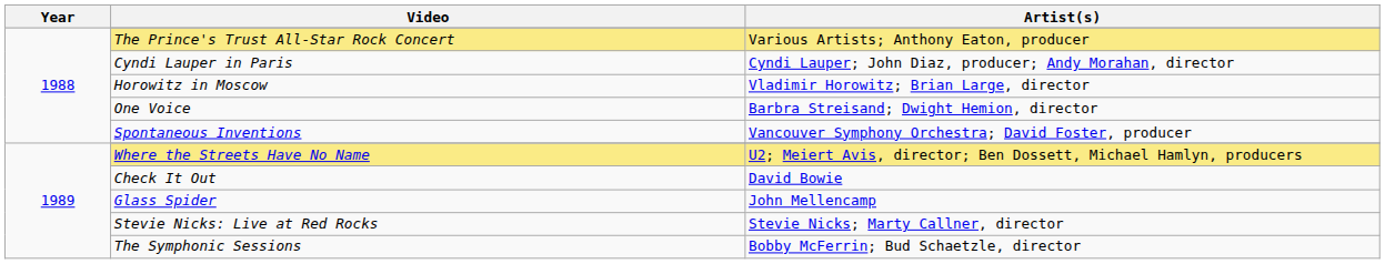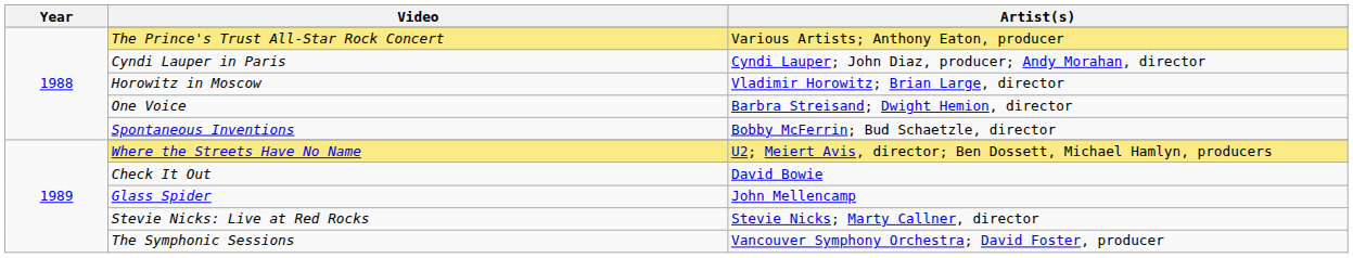Spontaneous Inventions | Artist(s): Vancouver Symphony Orchestra; David Foster, producer -> Bobby McFerrin; Bud Schaetzle, director
The Symphonic Sessions | Artist(s): Bobby McFerrin; Bud Schaetzle, director -> Vancouver Symphony Orchestra; David Foster, producer
